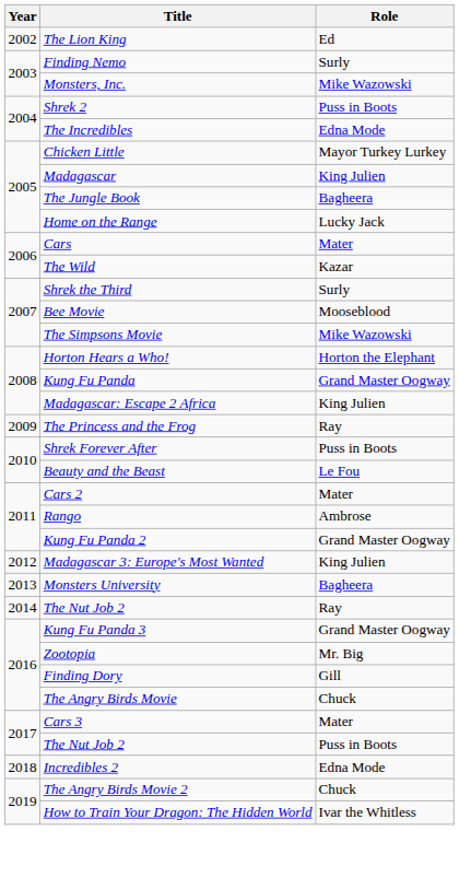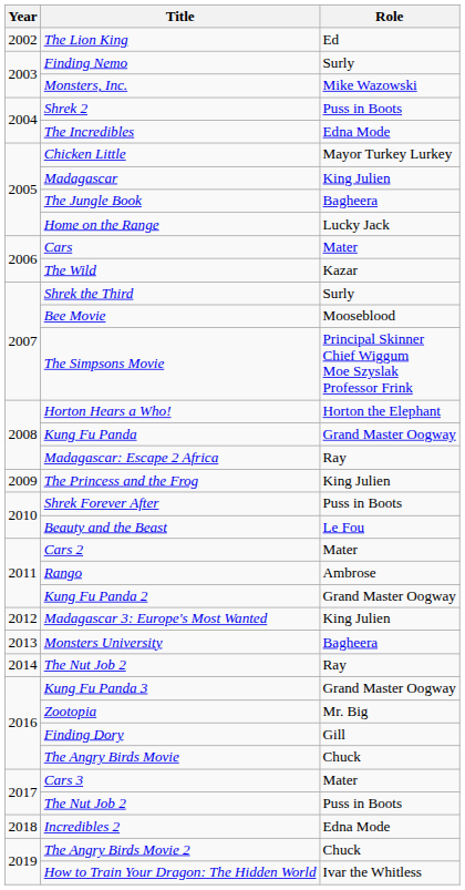The Simpsons Movie | Role: Mike Wazowski -> Principal Skinner Chief Wiggum Moe Szyslak Professor Frink
Madagascar: Escape 2 Africa | Role: King Julien -> Ray
The Princess and the Frog | Role: Ray -> King Julien
